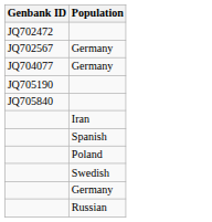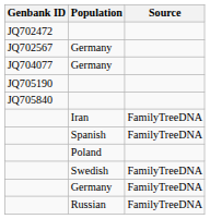+ column: Source | FamilyTreeDNA | FamilyTreeDNA | FamilyTreeDNA | FamilyTreeDNA | FamilyTreeDNA
